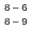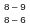rows swapped: 8 – 9 <-> 8 – 6
